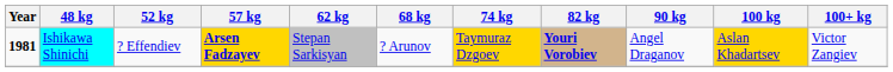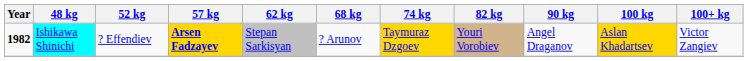Ishikawa Shinichi | Year: 1981 -> 1982
Ishikawa Shinichi | 82 kg: bold -> normal
